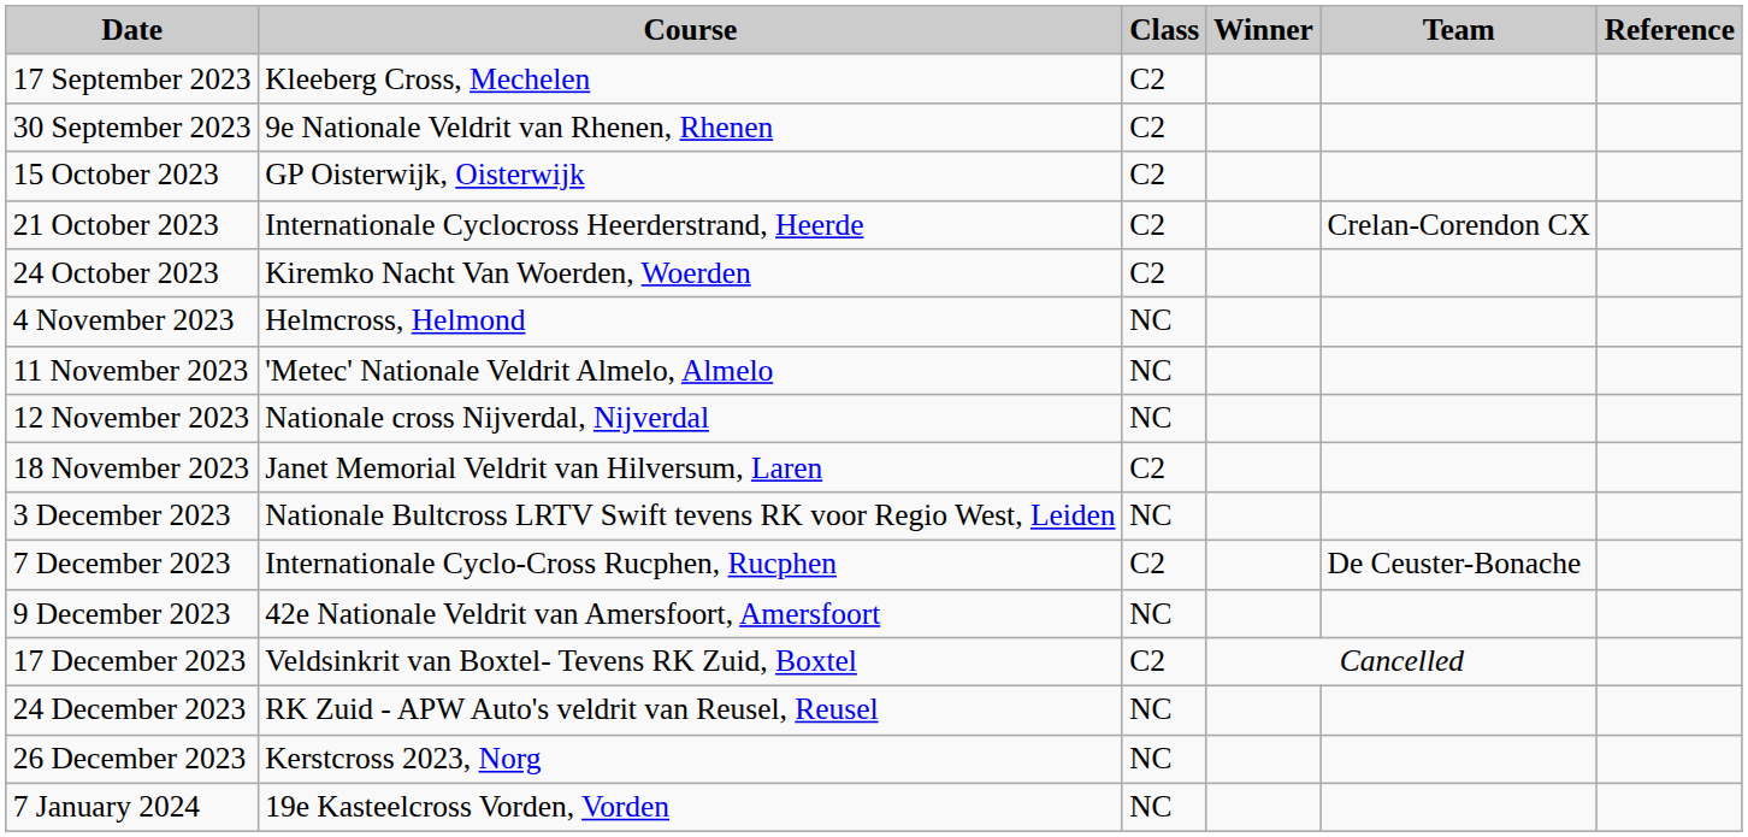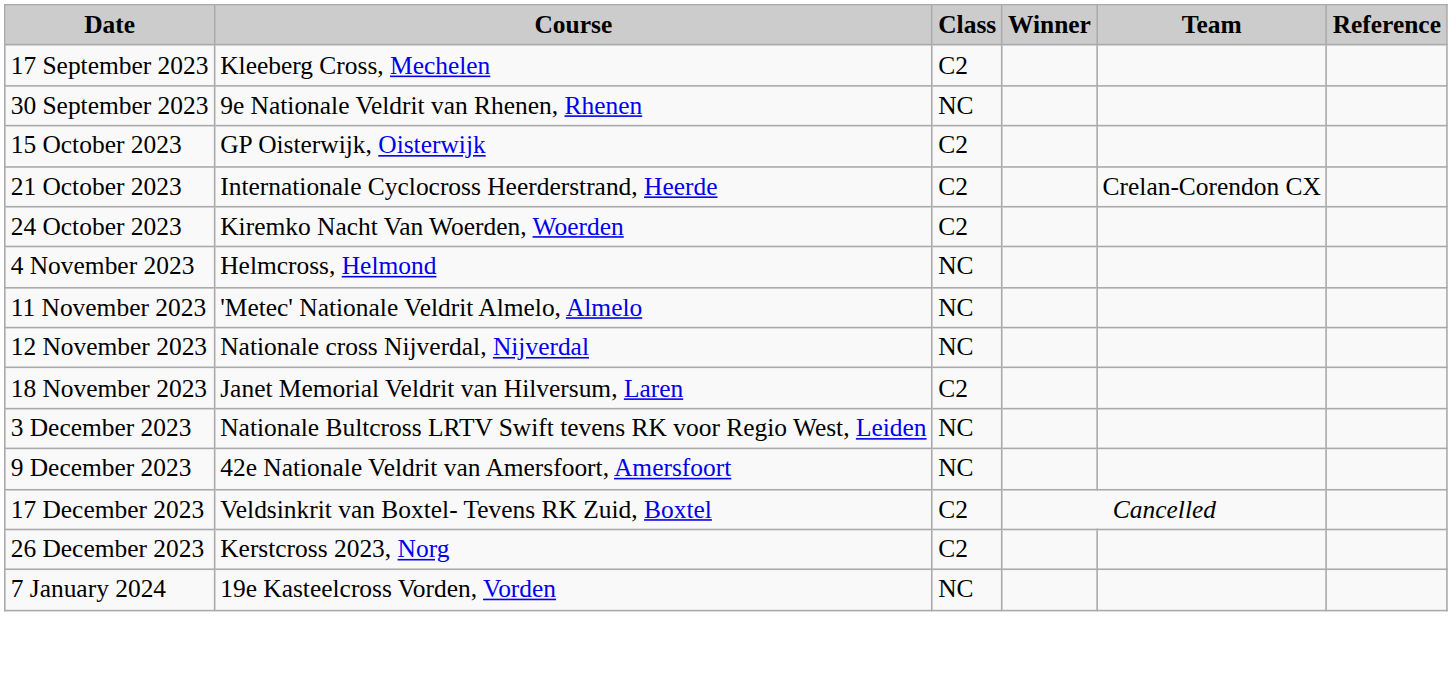30 September 2023 | Class: C2 -> NC
- row: 7 December 2023 | Internationale Cyclo-Cross Rucphen, Rucphen | C2 | De Ceuster-Bonache
- row: 24 December 2023 | RK Zuid - APW Auto's veldrit van Reusel, Reusel | NC
26 December 2023 | Class: NC -> C2
